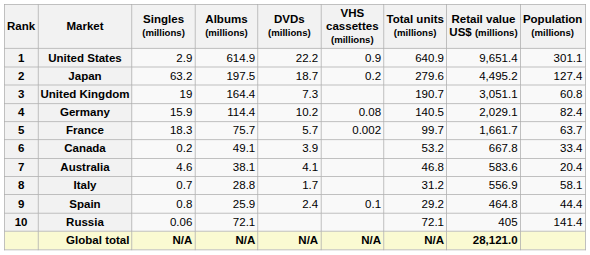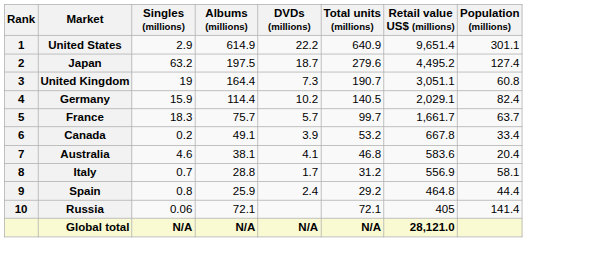- column: VHS cassettes (millions) | 0.9 | 0.2 | 0.08 | 0.002 | 0.1 | N/A
